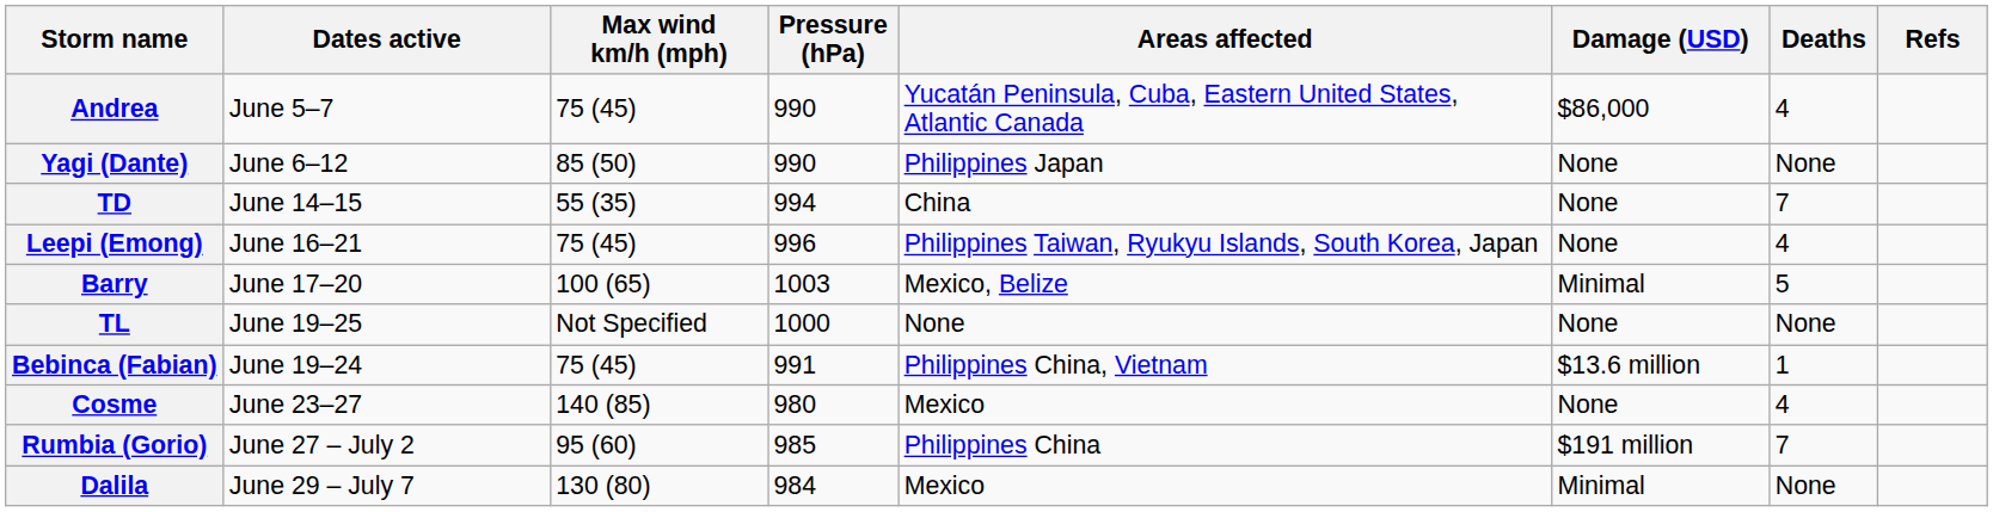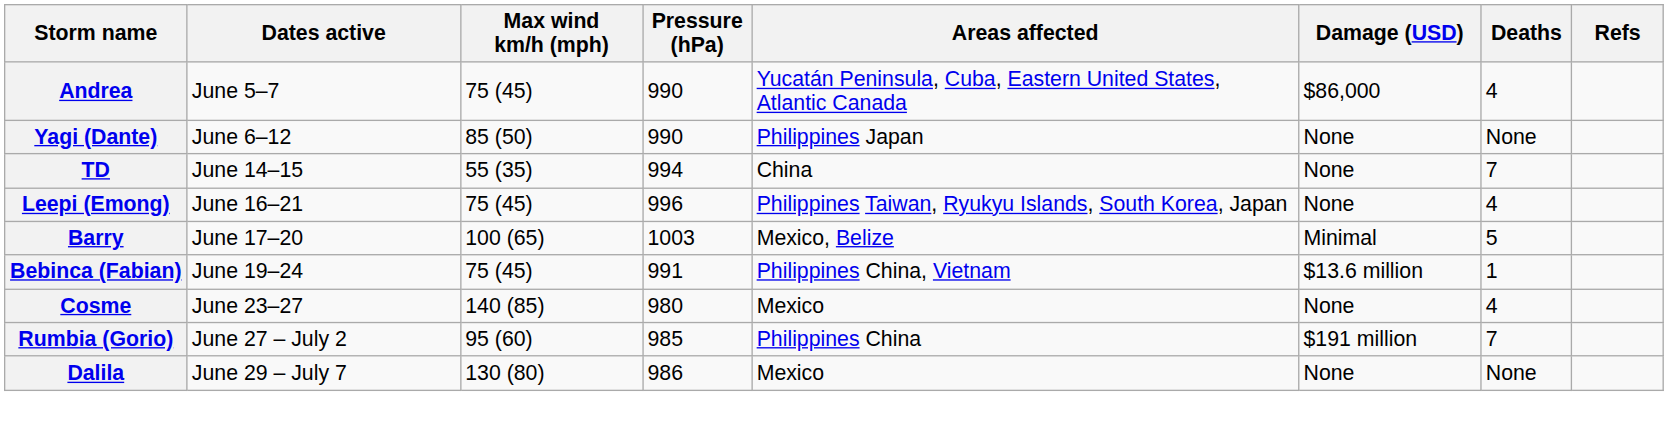- row: TL | June 19–25 | Not Specified | 1000 | None | None | None
Dalila | Pressure (hPa): 984 -> 986
Dalila | Damage (USD): Minimal -> None
